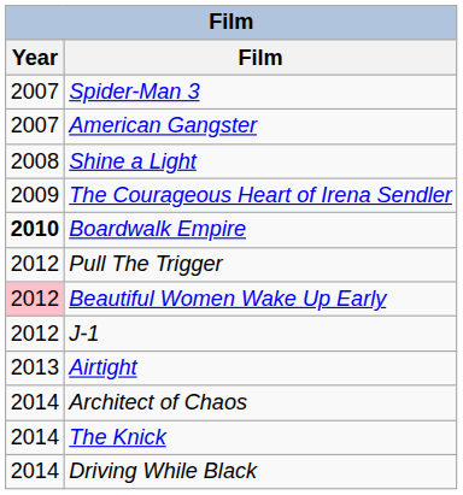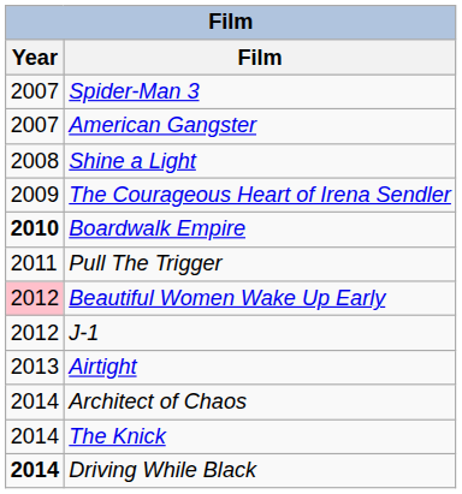Pull The Trigger | Year: 2012 -> 2011
Driving While Black | Year: normal -> bold
